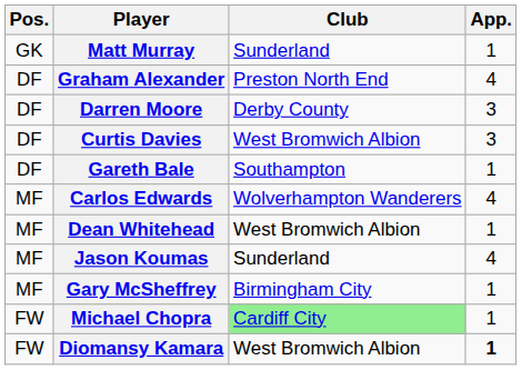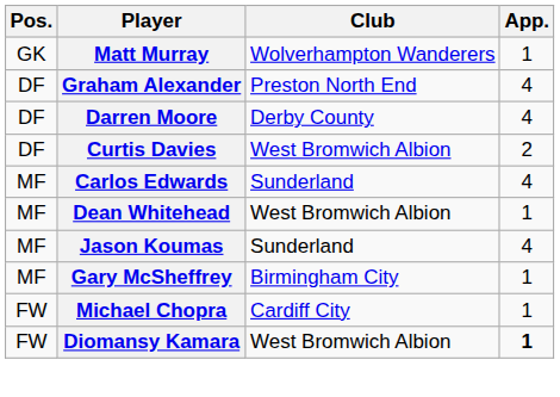Matt Murray | Club: Sunderland -> Wolverhampton Wanderers
Darren Moore | App.: 3 -> 4
Curtis Davies | App.: 3 -> 2
- row: DF | Gareth Bale | Southampton | 1
Carlos Edwards | Club: Wolverhampton Wanderers -> Sunderland
Michael Chopra | Club: lightgreen background -> no background
